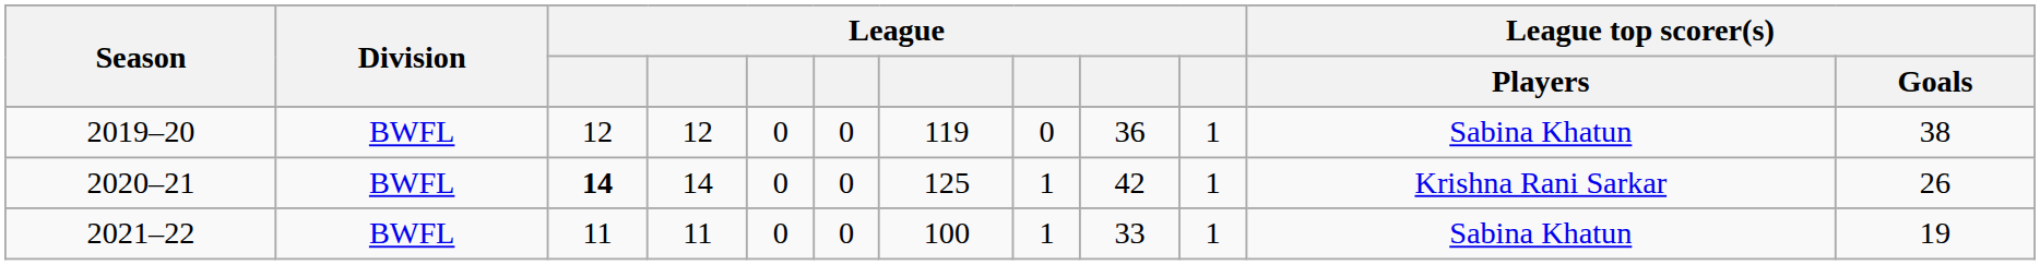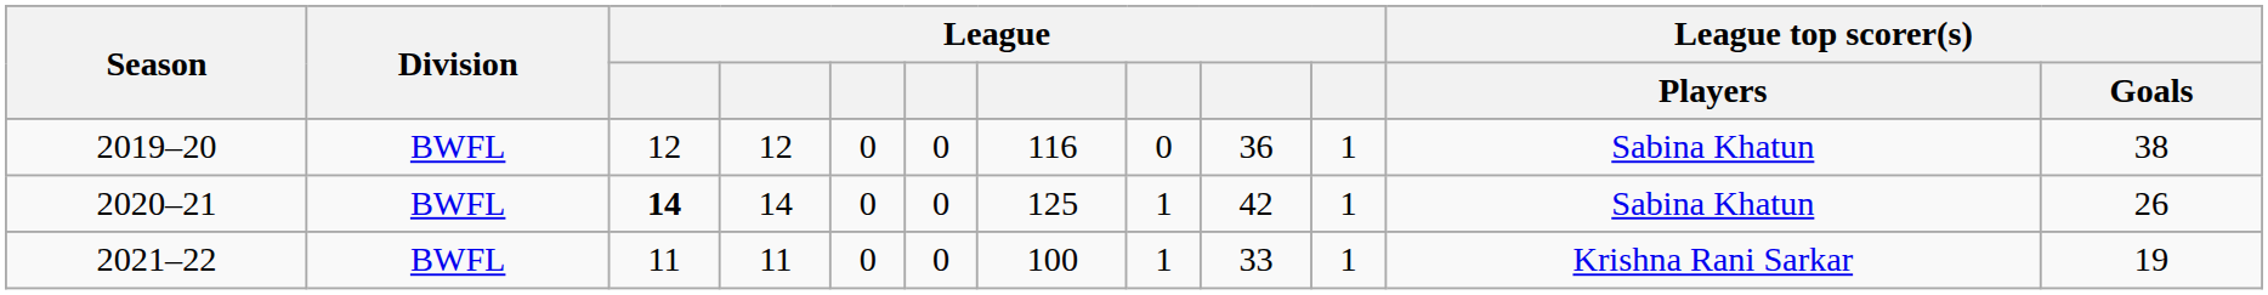2019–20 | column 7: 119 -> 116
2020–21 | League top scorer(s) / Players: Krishna Rani Sarkar -> Sabina Khatun
2021–22 | League top scorer(s) / Players: Sabina Khatun -> Krishna Rani Sarkar
